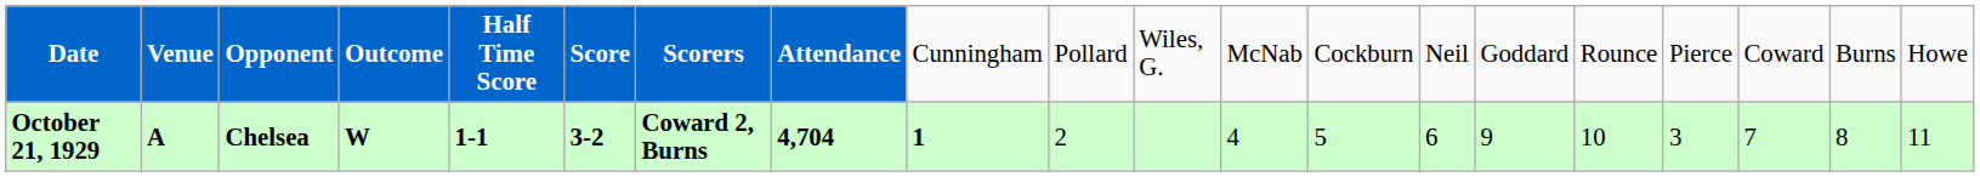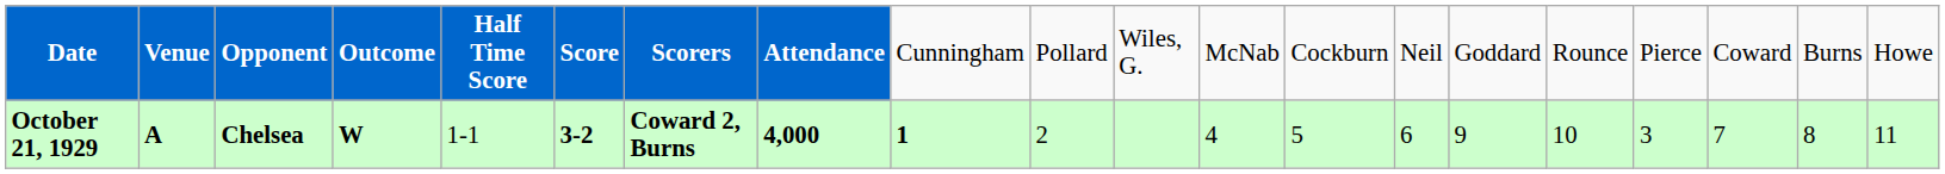October 21, 1929 | column 5: bold -> normal
October 21, 1929 | column 8: 4,704 -> 4,000
